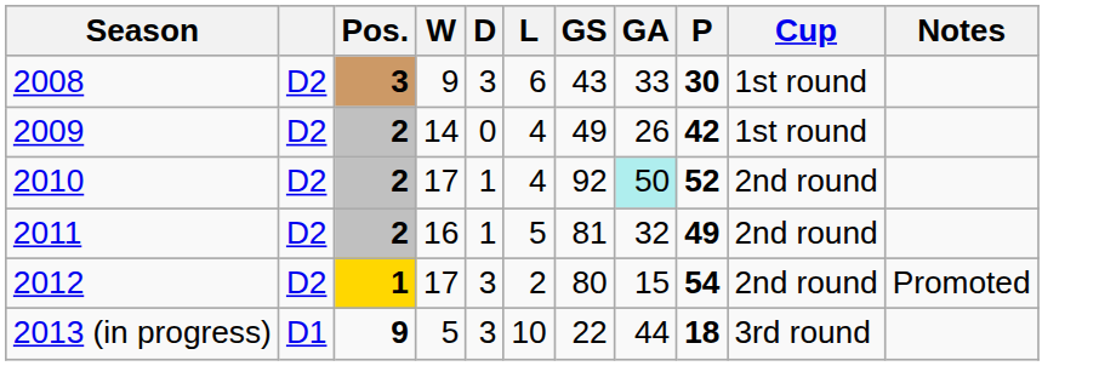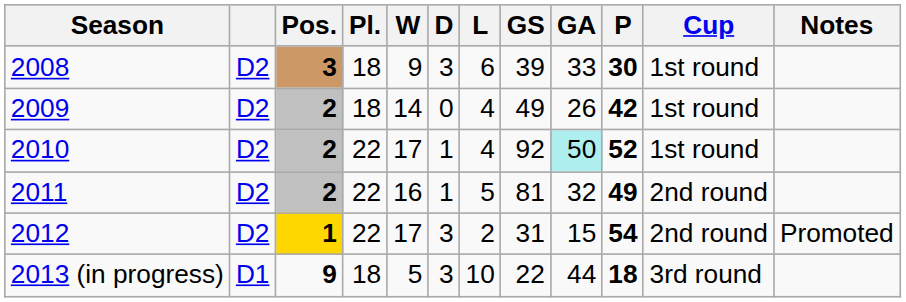+ column: Pl. | 18 | 18 | 22 | 22 | 22 | 18
2008 | GS: 43 -> 39
2010 | Cup: 2nd round -> 1st round
2012 | GS: 80 -> 31
